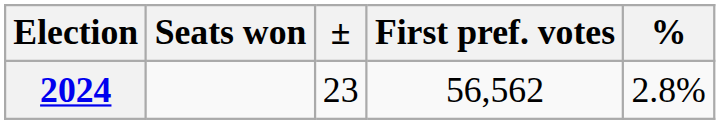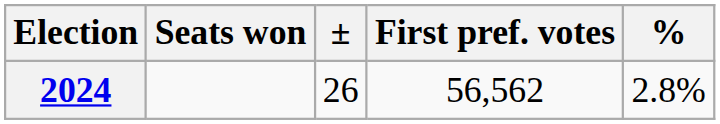2024 | ±: 23 -> 26
